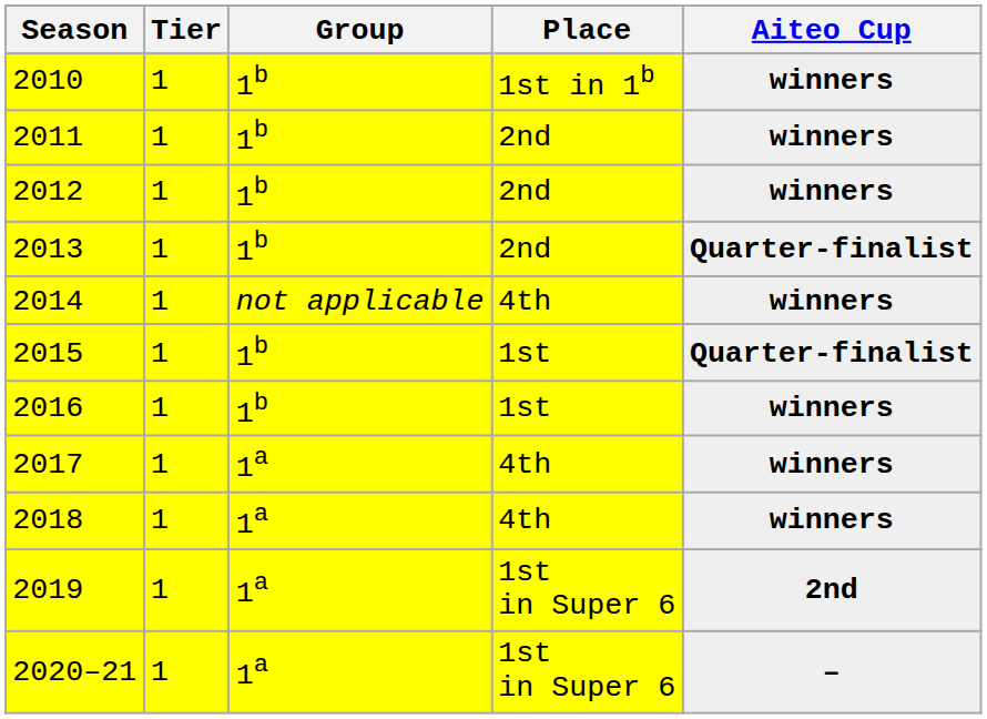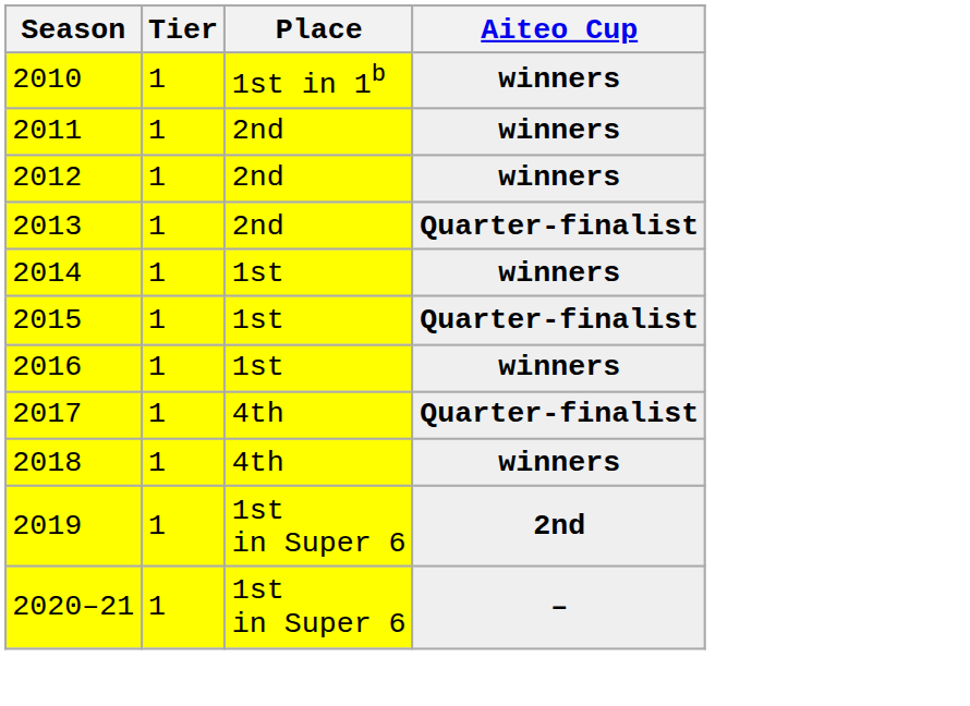- column: Group | 1b | 1b | 1b | 1b | not applicable | 1b | 1b | 1a | 1a | 1a | 1a
2014 | Place: 4th -> 1st
2017 | Aiteo Cup: winners -> Quarter-finalist
